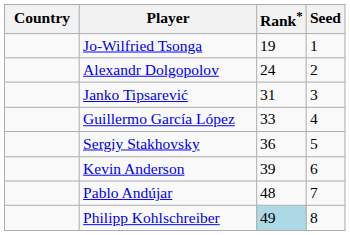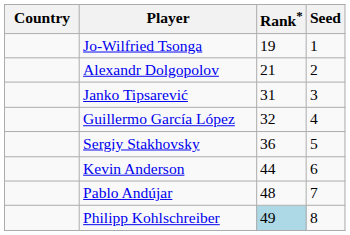Alexandr Dolgopolov | Rank*: 24 -> 21
Guillermo García López | Rank*: 33 -> 32
Kevin Anderson | Rank*: 39 -> 44
